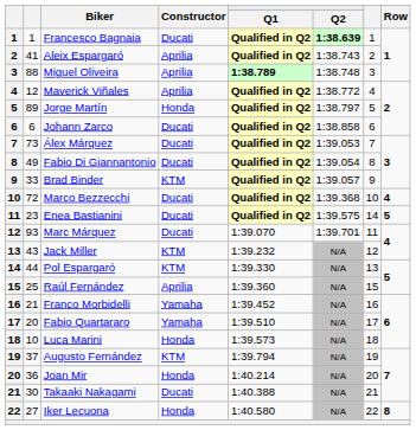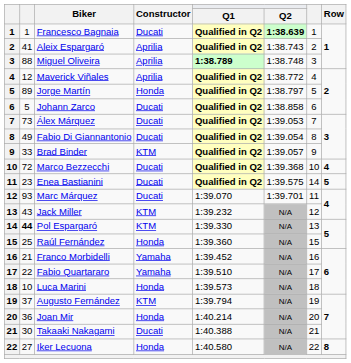Johann Zarco | column 2: 6 -> 5
Pol Espargaró | column 2: normal -> bold
Raúl Fernández | Constructor: Aprilia -> Honda
Fabio Quartararo | column 2: 20 -> 22
